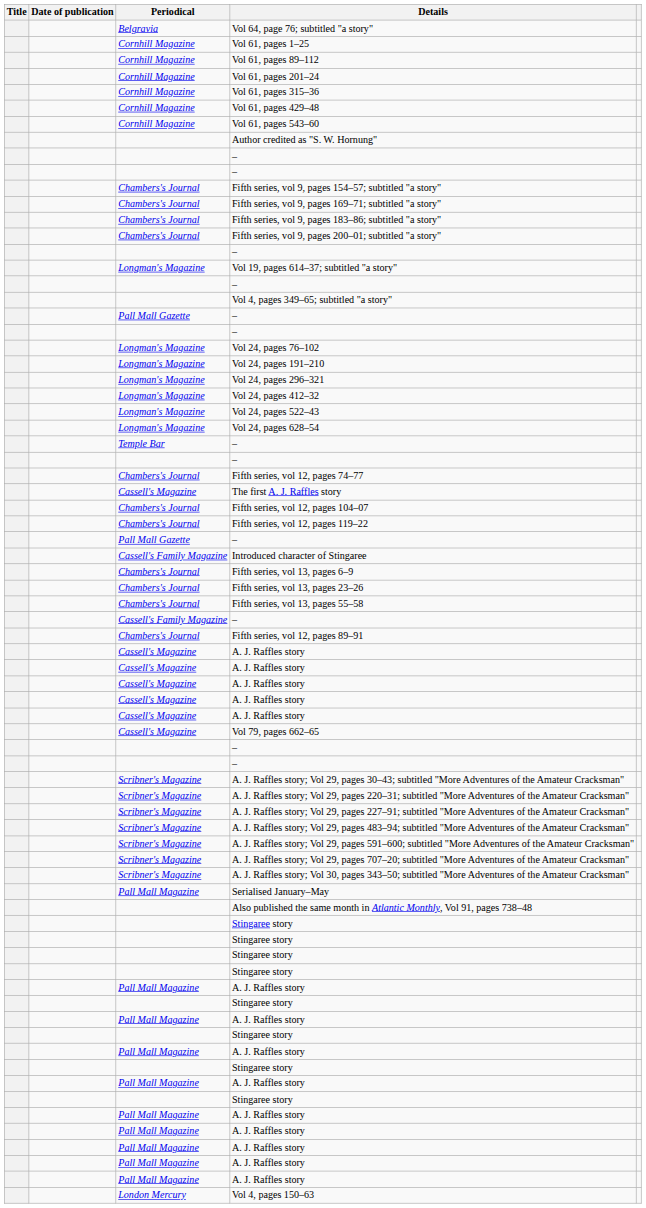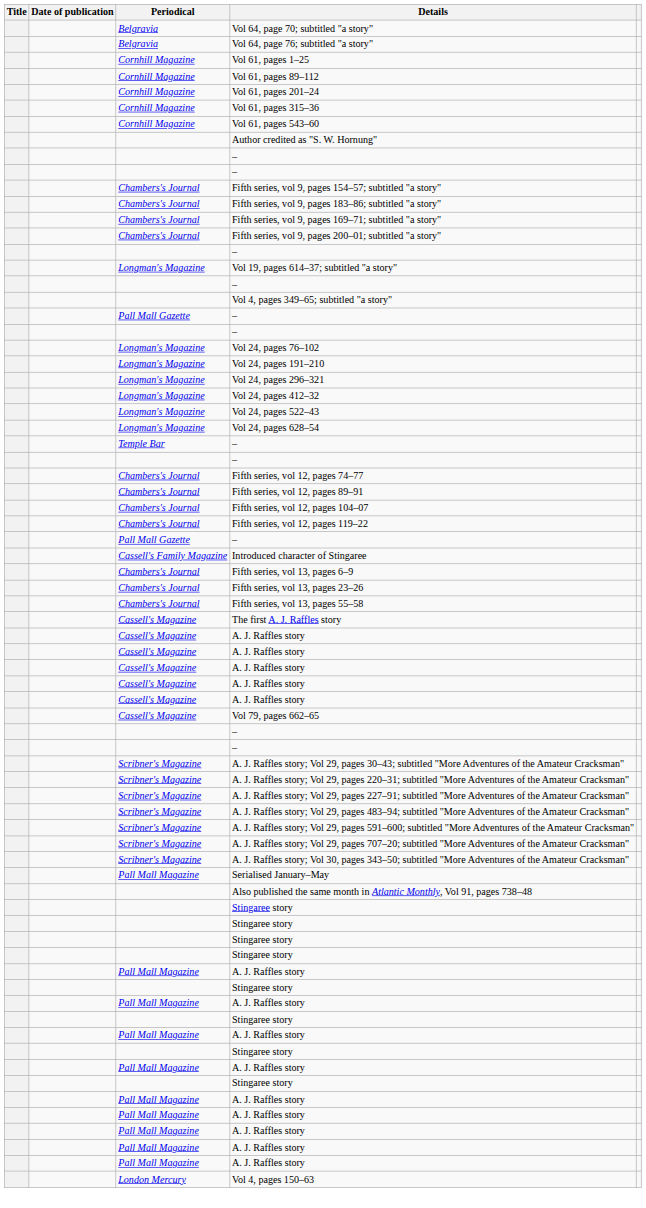+ row: Belgravia | Vol 64, page 70; subtitled "a story"
- row: Cornhill Magazine | Vol 61, pages 429–48
rows swapped: Fifth series, vol 9, pages 169–71; subtitled "a story" <-> Fifth series, vol 9, pages 183–86; subtitled "a story"
rows swapped: Fifth series, vol 12, pages 89–91 <-> The first A. J. Raffles story
- row: Cassell's Family Magazine | –
